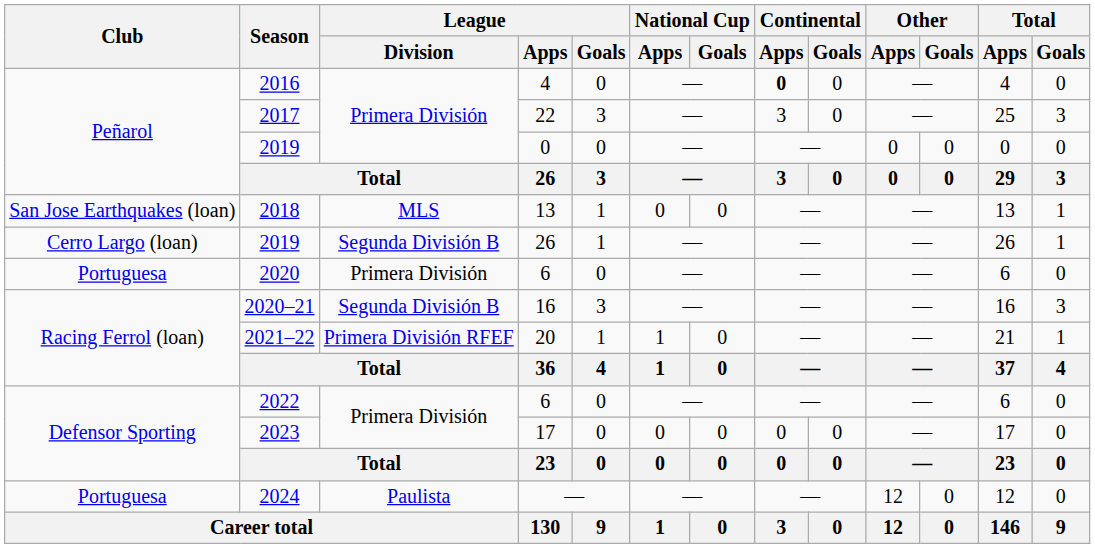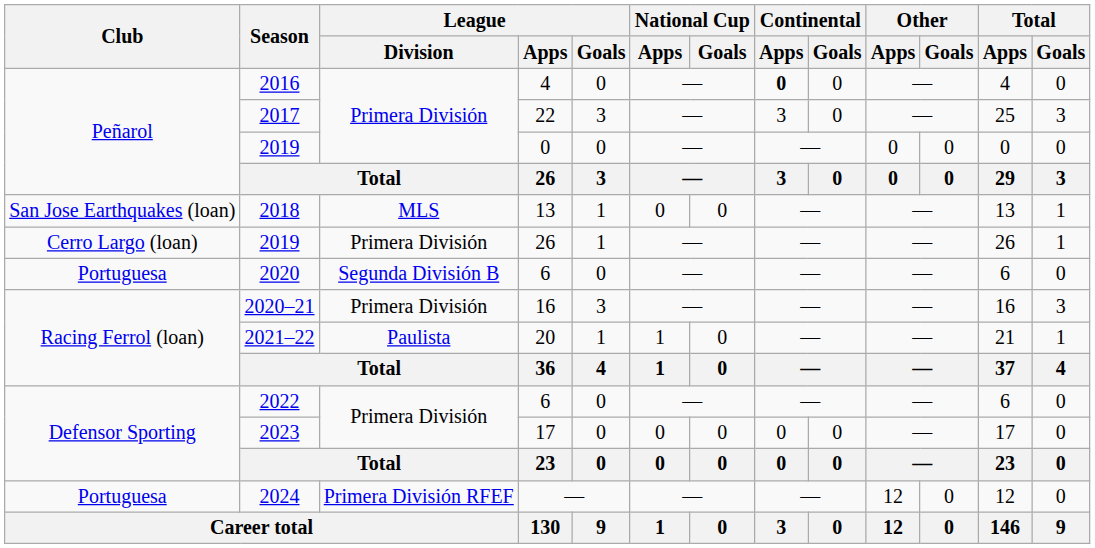2019 / 26 | League / Division: Segunda División B -> Primera División
2020 | League / Division: Primera División -> Segunda División B
2020–21 | League / Division: Segunda División B -> Primera División
2021–22 | League / Division: Primera División RFEF -> Paulista
2024 | League / Division: Paulista -> Primera División RFEF
